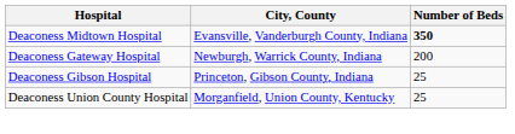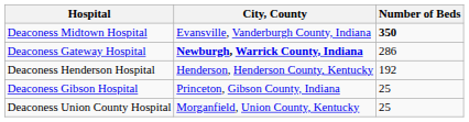Deaconess Gateway Hospital | City, County: normal -> bold
Deaconess Gateway Hospital | Number of Beds: 200 -> 286
+ row: Deaconess Henderson Hospital | Henderson, Henderson County, Kentucky | 192
